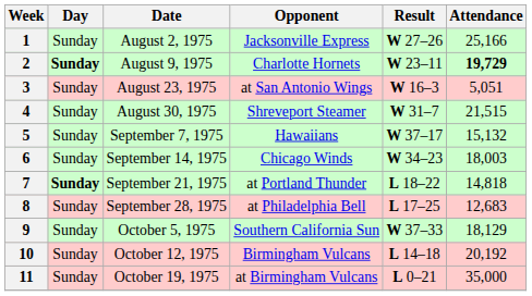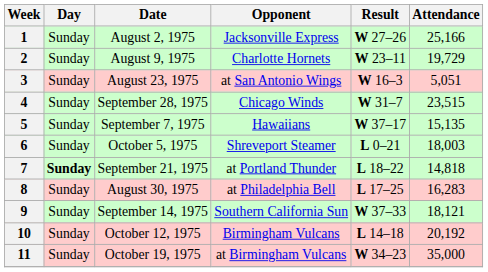2 | Day: bold -> normal
2 | Attendance: bold -> normal
4 | Date: August 30, 1975 -> September 28, 1975
4 | Opponent: Shreveport Steamer -> Chicago Winds
4 | Attendance: 21,515 -> 23,515
5 | Attendance: 15,132 -> 15,135
6 | Date: September 14, 1975 -> October 5, 1975
6 | Opponent: Chicago Winds -> Shreveport Steamer
6 | Result: W 34–23 -> L 0–21
8 | Date: September 28, 1975 -> August 30, 1975
8 | Attendance: 12,683 -> 16,283
9 | Date: October 5, 1975 -> September 14, 1975
9 | Attendance: 18,129 -> 18,121
11 | Result: L 0–21 -> W 34–23
